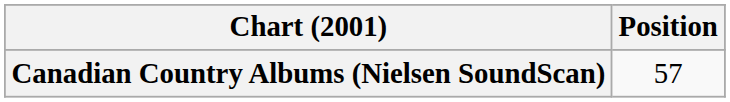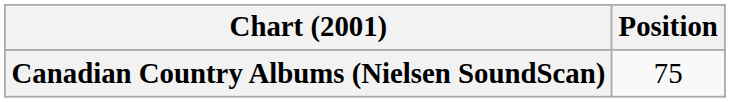Canadian Country Albums (Nielsen SoundScan) | Position: 57 -> 75
